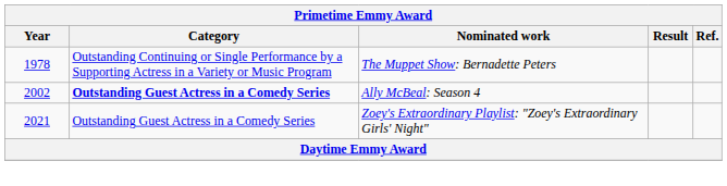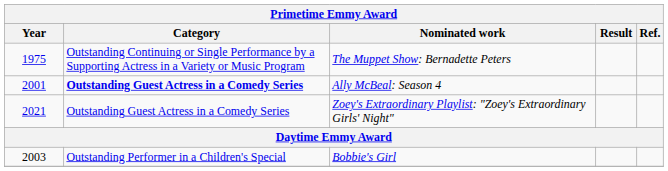The Muppet Show: Bernadette Peters | Year: 1978 -> 1975
Ally McBeal: Season 4 | Year: 2002 -> 2001
+ row: 2003 | Outstanding Performer in a Children's Special | Bobbie's Girl
